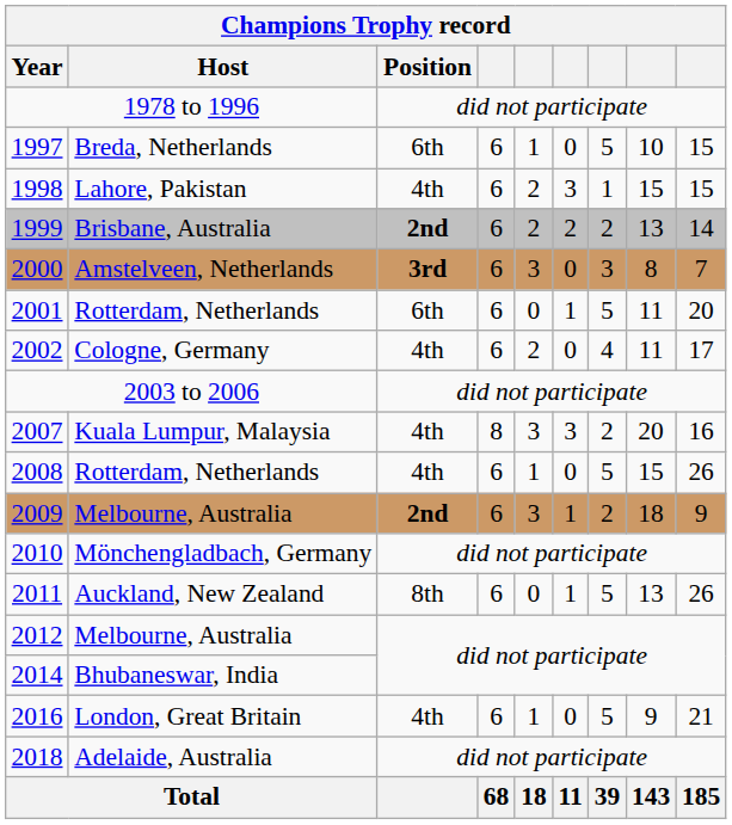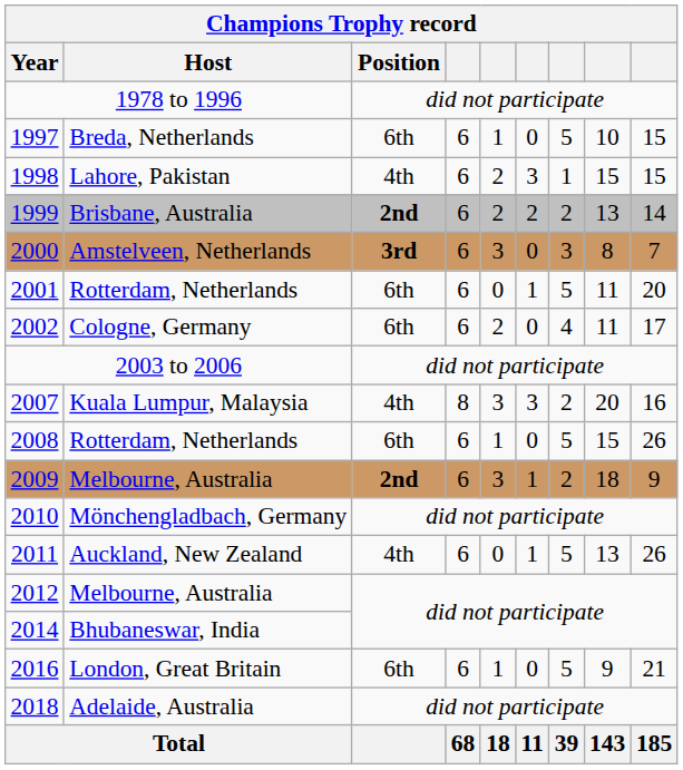2002 | Position: 4th -> 6th
2008 | Position: 4th -> 6th
2011 | Position: 8th -> 4th
2016 | Position: 4th -> 6th
